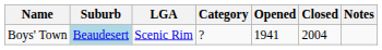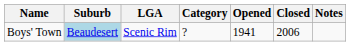Boys' Town | Closed: 2004 -> 2006
